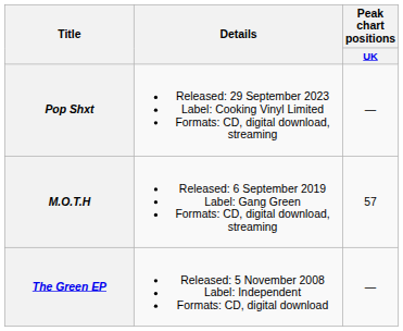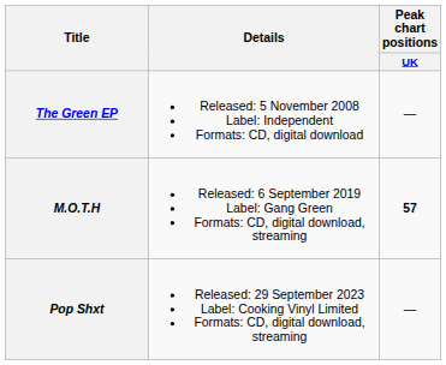rows swapped: The Green EP <-> Pop Shxt
M.O.T.H | Peak chart positions / UK: normal -> bold
